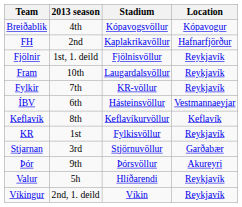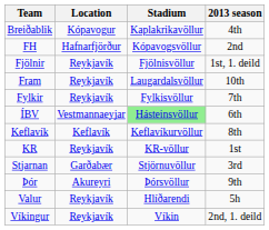columns swapped: Location <-> 2013 season
Breiðablik | Stadium: Kópavogsvöllur -> Kaplakrikavöllur
FH | Stadium: Kaplakrikavöllur -> Kópavogsvöllur
Fylkir | Stadium: KR-völlur -> Fylkisvöllur
ÍBV | Stadium: no background -> lightgreen background
KR | Stadium: Fylkisvöllur -> KR-völlur
